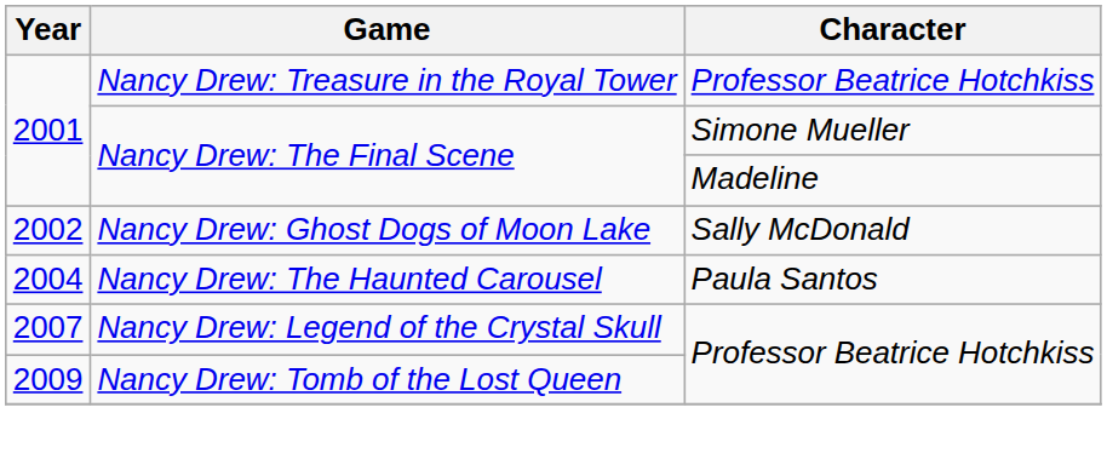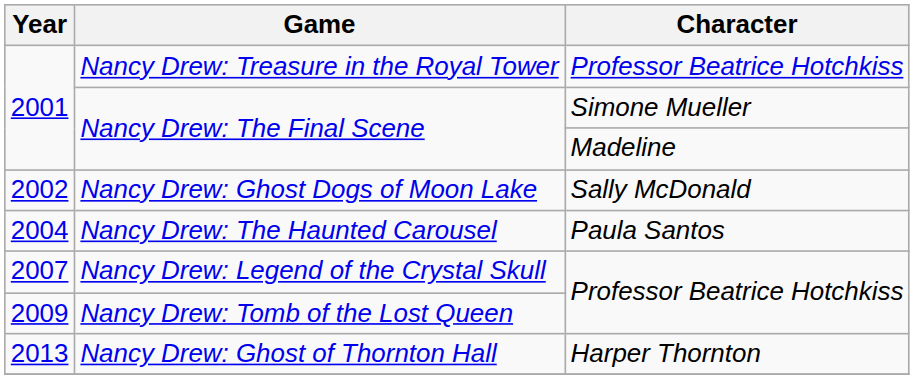+ row: 2013 | Nancy Drew: Ghost of Thornton Hall | Harper Thornton
